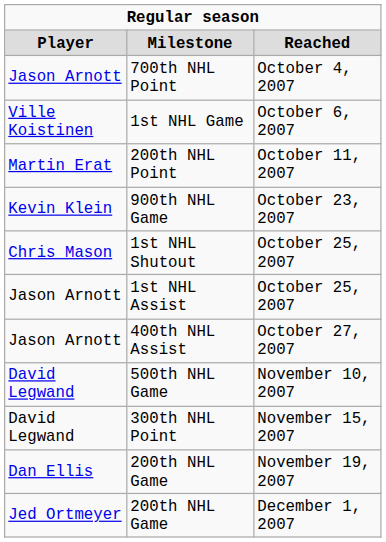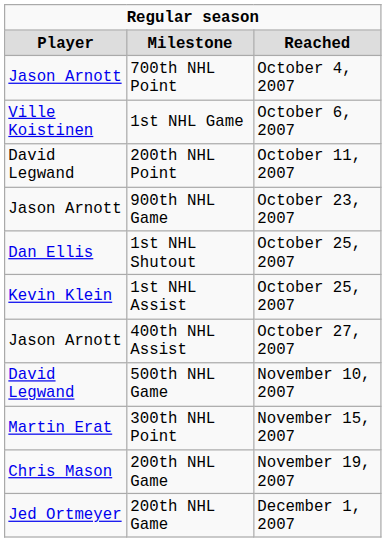200th NHL Point | column 1: Martin Erat -> David Legwand
900th NHL Game | column 1: Kevin Klein -> Jason Arnott
1st NHL Shutout | column 1: Chris Mason -> Dan Ellis
1st NHL Assist | column 1: Jason Arnott -> Kevin Klein
300th NHL Point | column 1: David Legwand -> Martin Erat
200th NHL Game / November 19, 2007 | column 1: Dan Ellis -> Chris Mason
